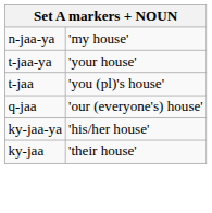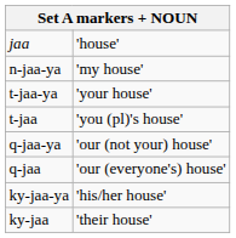+ row: jaa | 'house'
+ row: q-jaa-ya | 'our (not your) house'
